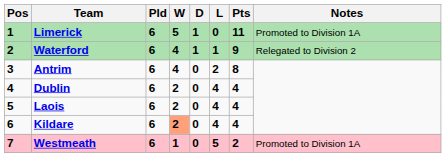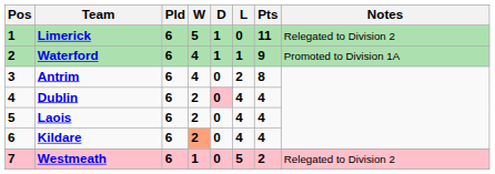Limerick | Notes: Promoted to Division 1A -> Relegated to Division 2
Waterford | Notes: Relegated to Division 2 -> Promoted to Division 1A
Dublin | D: no background -> pink background
Westmeath | Notes: Promoted to Division 1A -> Relegated to Division 2
